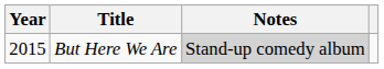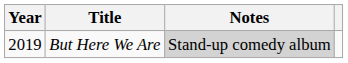But Here We Are | Year: 2015 -> 2019
